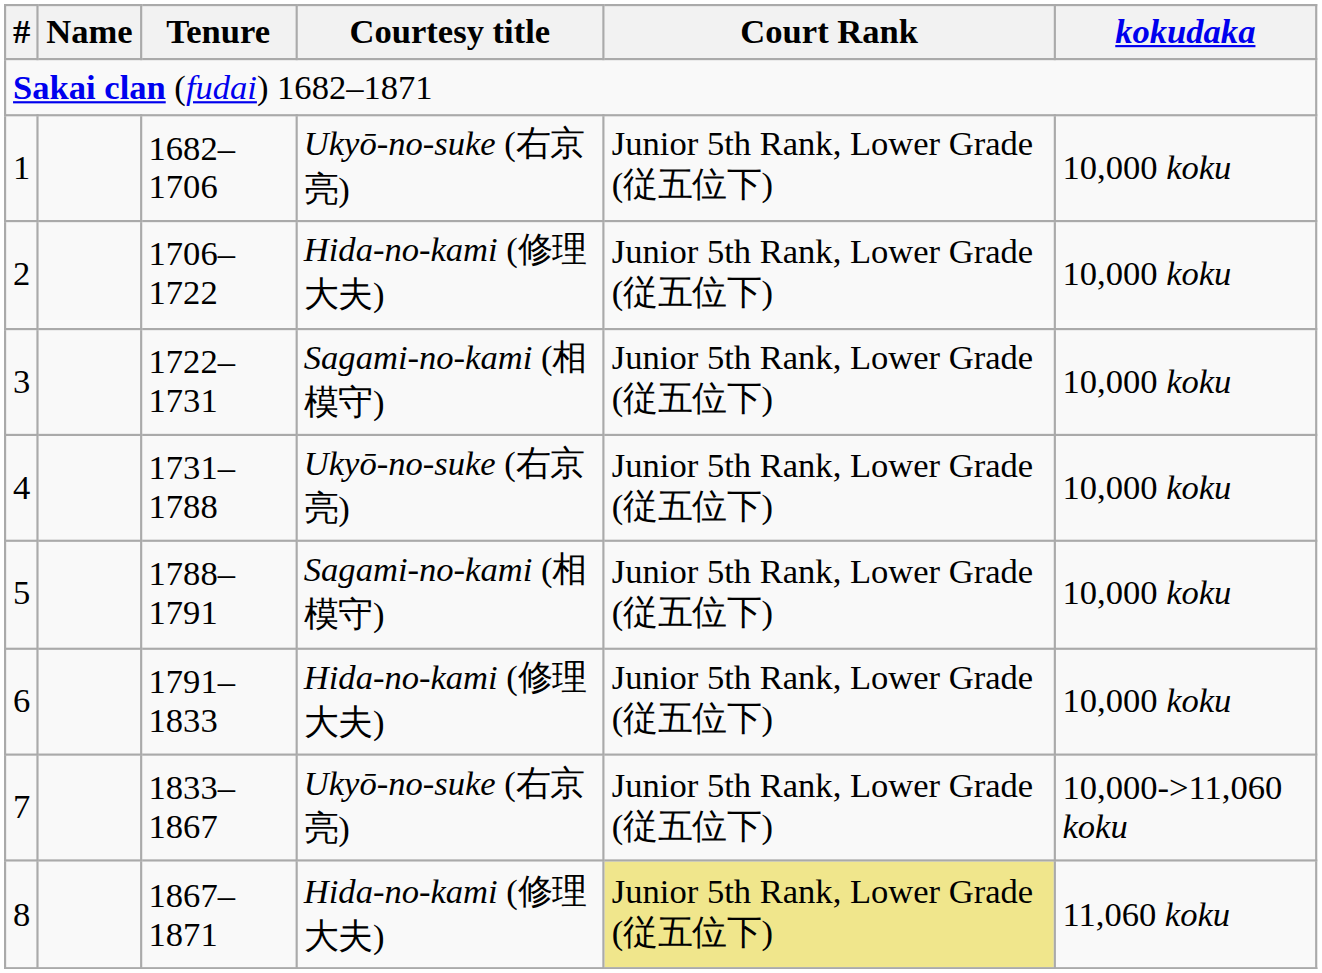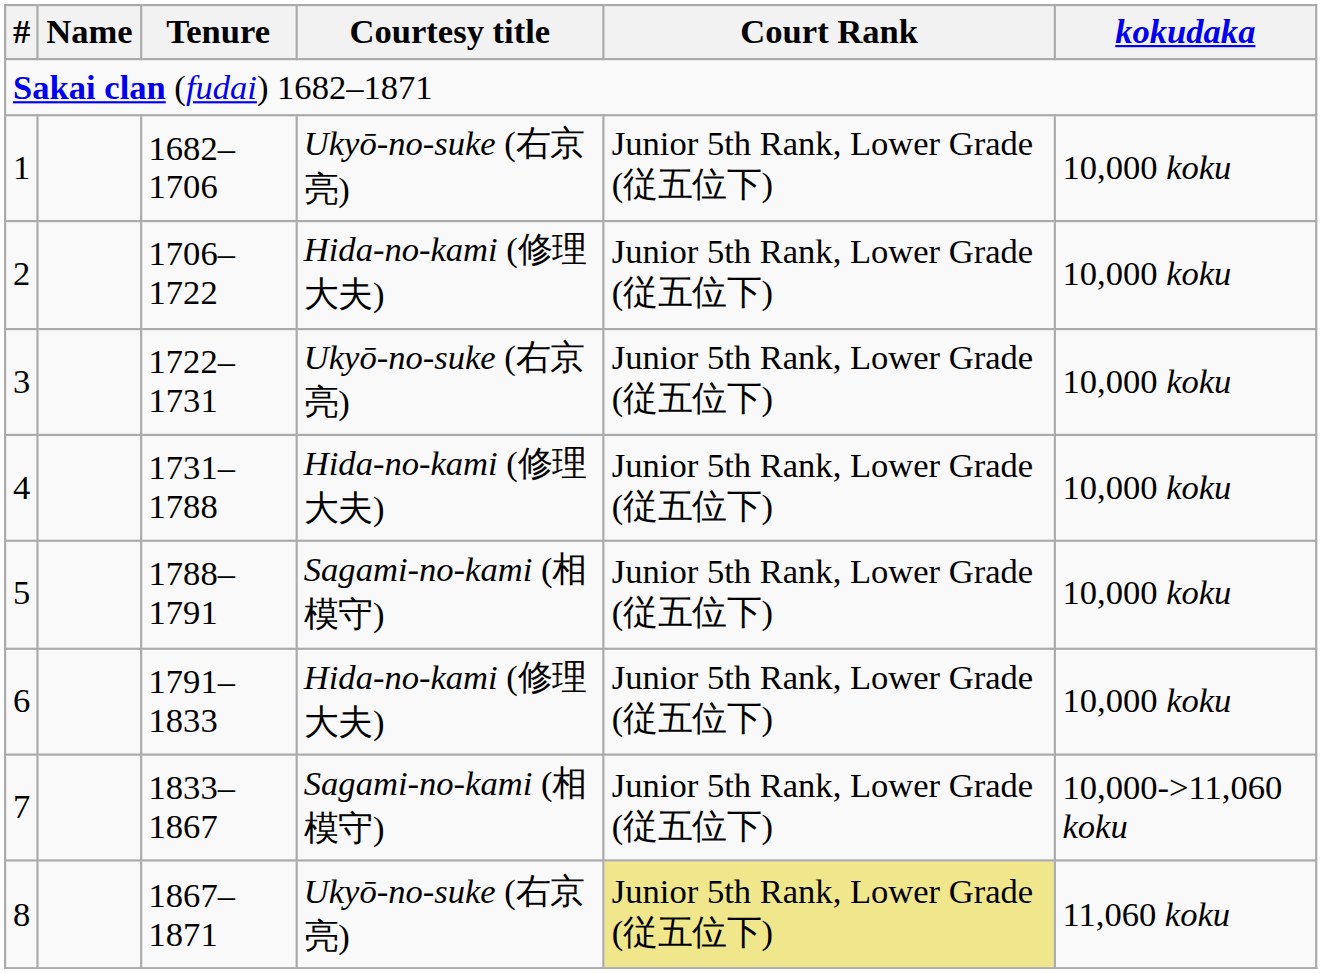3 | Courtesy title: Sagami-no-kami (相模守) -> Ukyō-no-suke (右京亮)
4 | Courtesy title: Ukyō-no-suke (右京亮) -> Hida-no-kami (修理大夫)
7 | Courtesy title: Ukyō-no-suke (右京亮) -> Sagami-no-kami (相模守)
8 | Courtesy title: Hida-no-kami (修理大夫) -> Ukyō-no-suke (右京亮)
